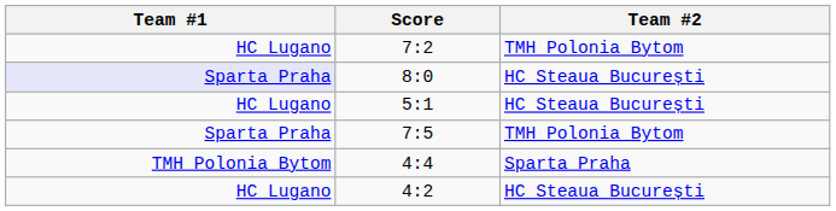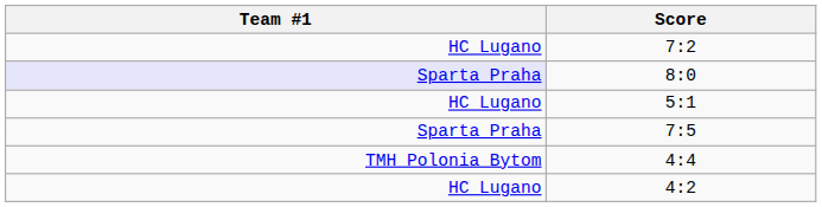- column: Team #2 | TMH Polonia Bytom | HC Steaua București | HC Steaua București | TMH Polonia Bytom | Sparta Praha | HC Steaua București
